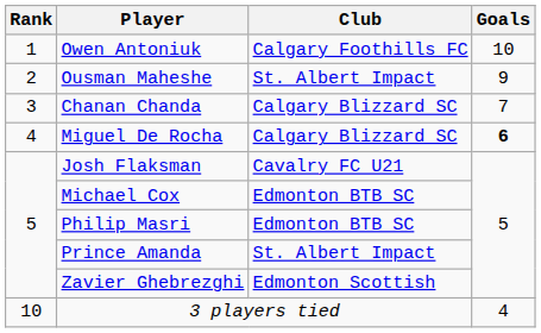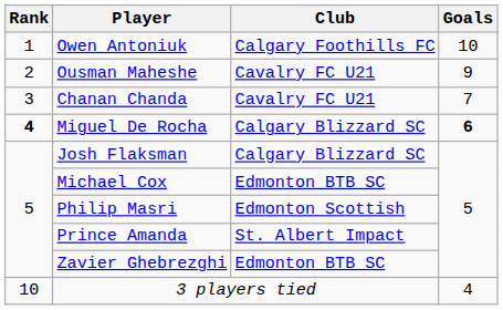Ousman Maheshe | Club: St. Albert Impact -> Cavalry FC U21
Chanan Chanda | Club: Calgary Blizzard SC -> Cavalry FC U21
Miguel De Rocha | Rank: normal -> bold
Josh Flaksman | Club: Cavalry FC U21 -> Calgary Blizzard SC
Philip Masri | Club: Edmonton BTB SC -> Edmonton Scottish
Zavier Ghebrezghi | Club: Edmonton Scottish -> Edmonton BTB SC
